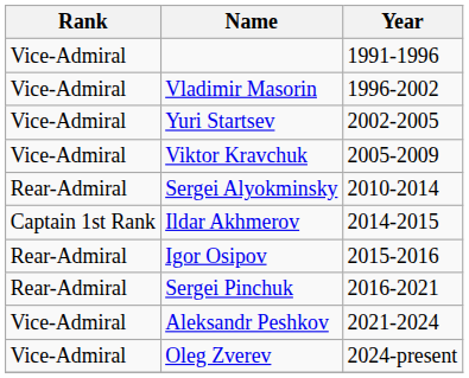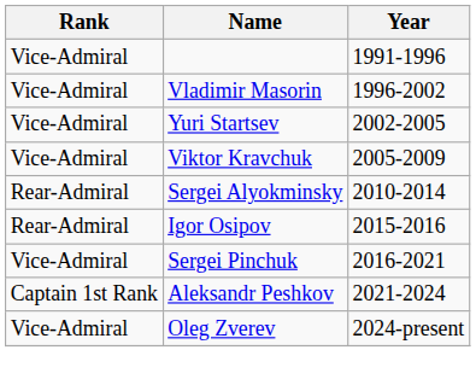- row: Captain 1st Rank | Ildar Akhmerov | 2014-2015
Sergei Pinchuk | Rank: Rear-Admiral -> Vice-Admiral
Aleksandr Peshkov | Rank: Vice-Admiral -> Captain 1st Rank
